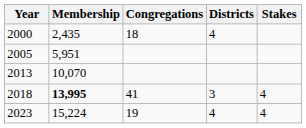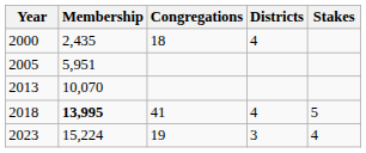2018 | Districts: 3 -> 4
2018 | Stakes: 4 -> 5
2023 | Districts: 4 -> 3
